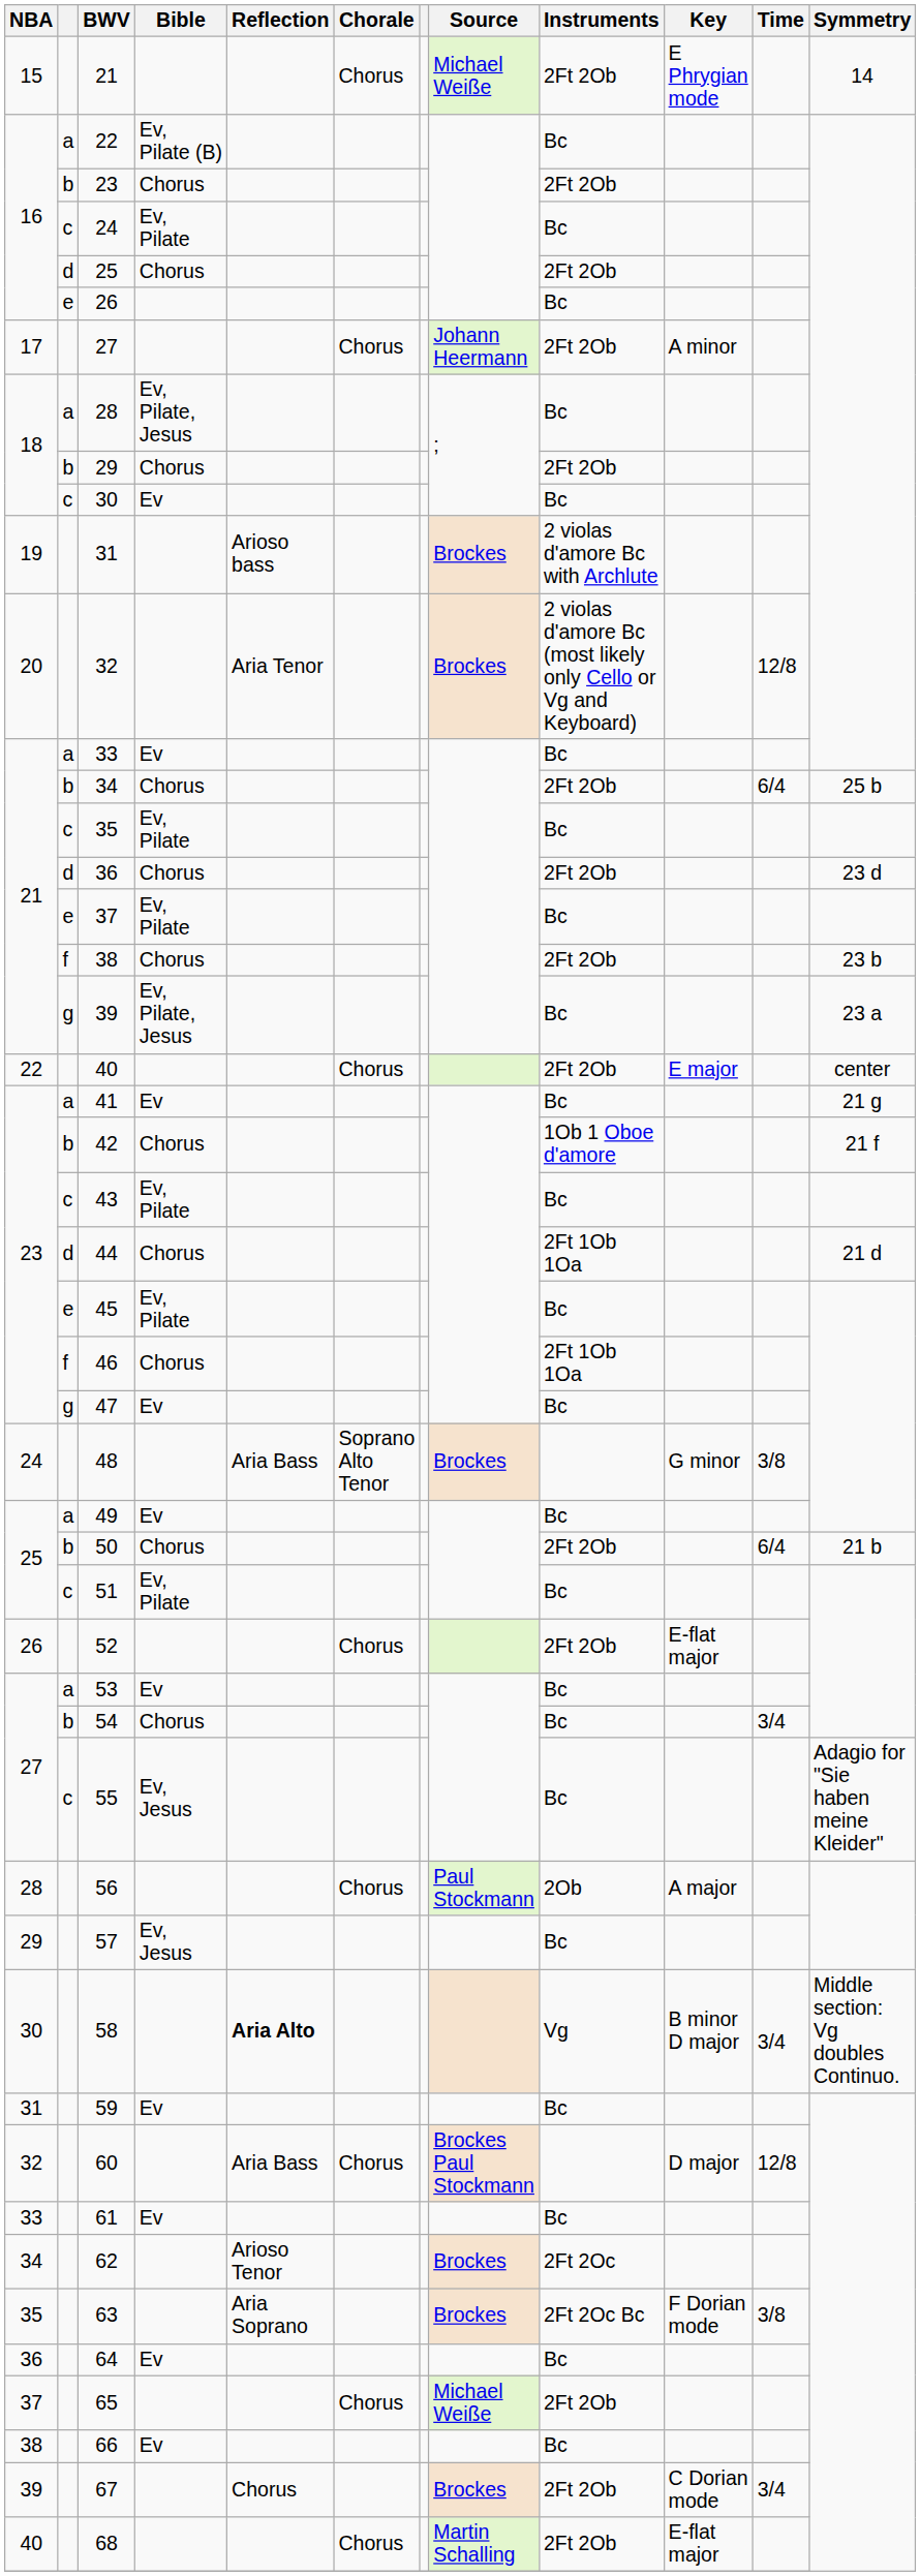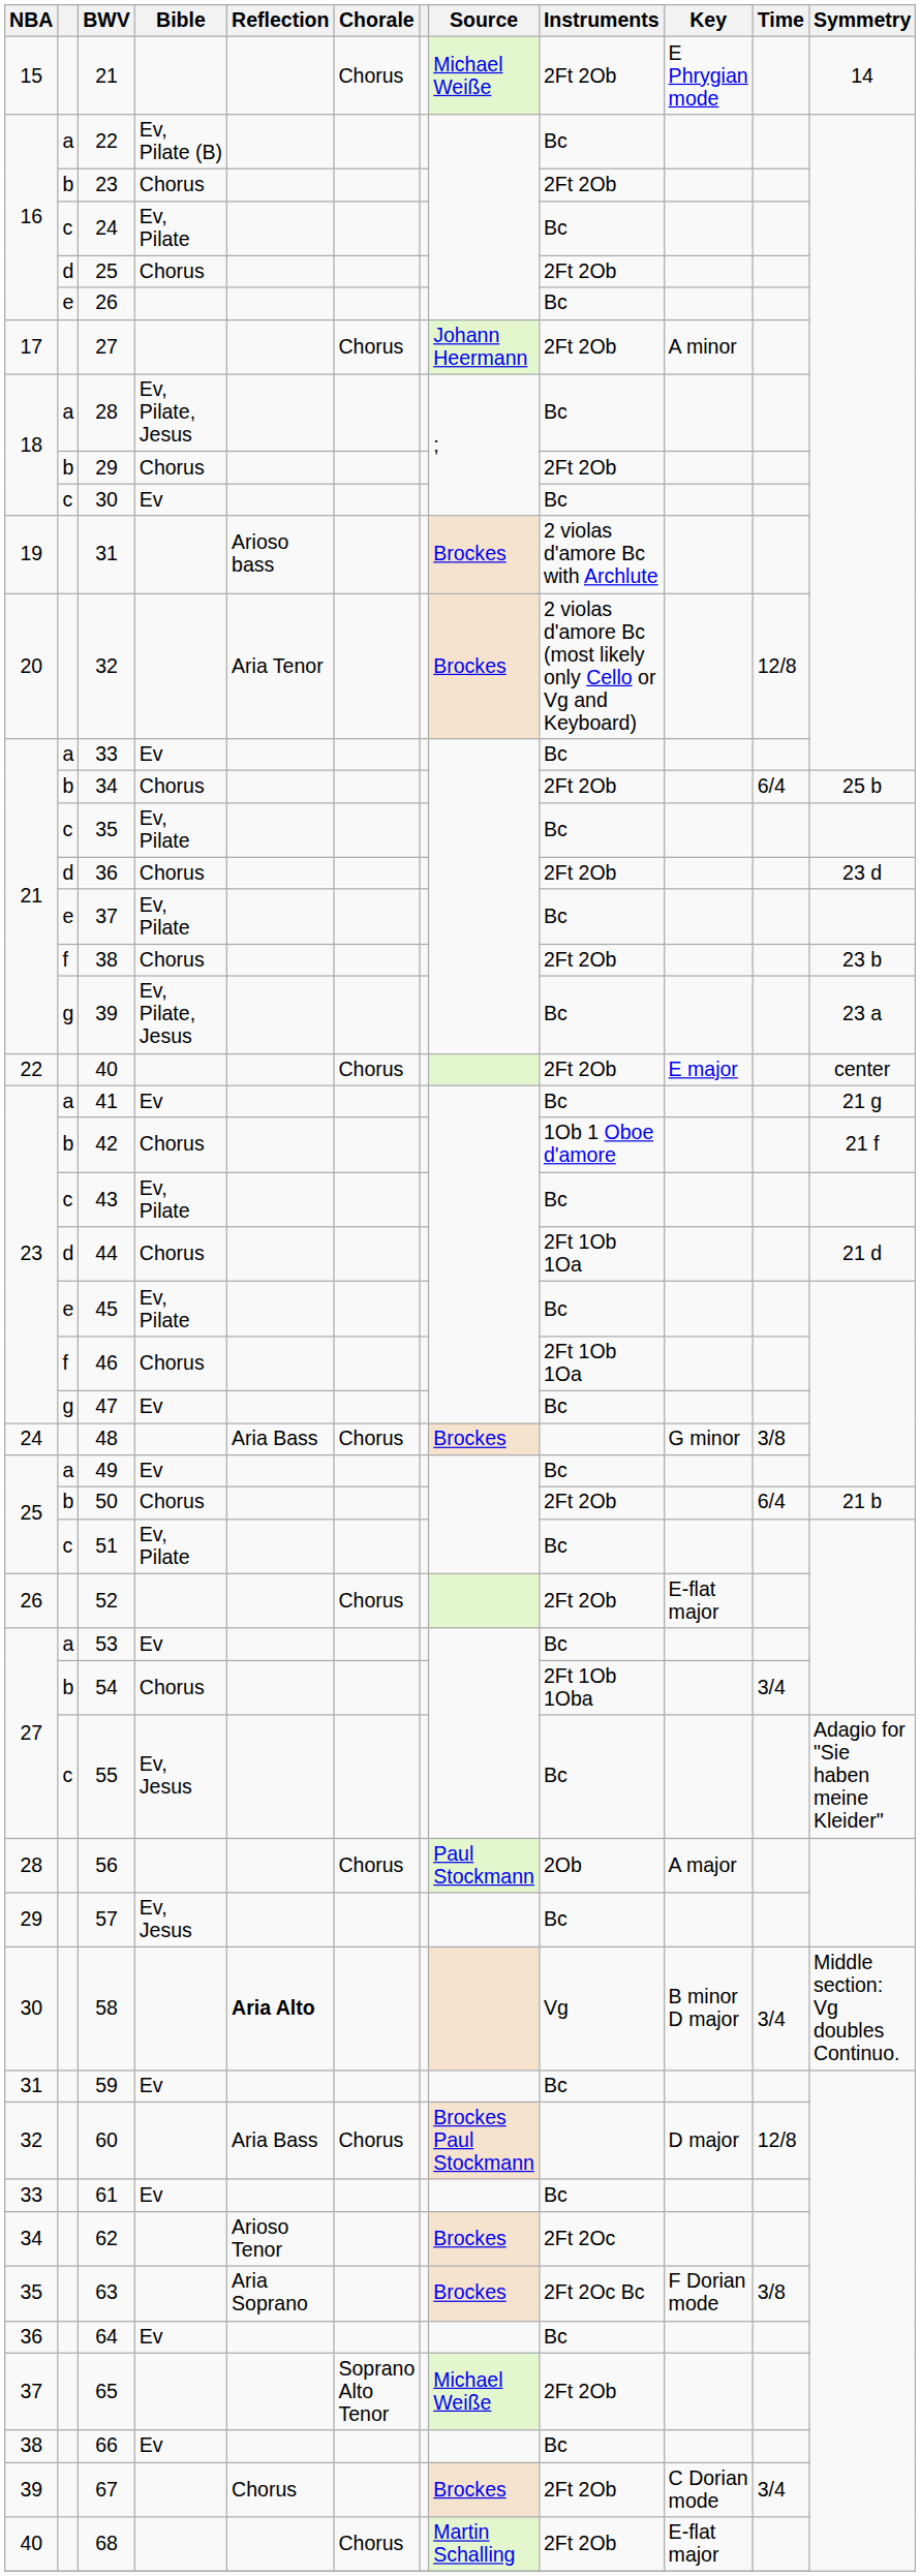48 | Chorale: Soprano Alto Tenor -> Chorus
54 | Instruments: Bc -> 2Ft 1Ob 1Oba
65 | Chorale: Chorus -> Soprano Alto Tenor
